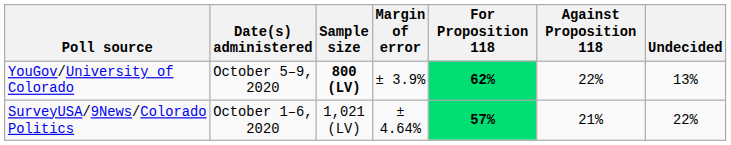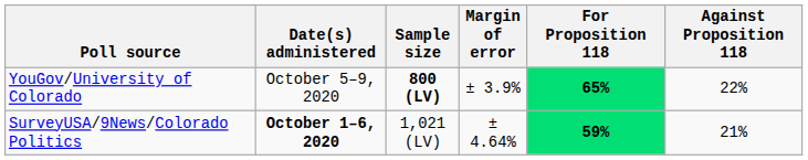- column: Undecided | 13% | 22%
YouGov/University of Colorado | For Proposition 118: 62% -> 65%
SurveyUSA/9News/Colorado Politics | Date(s) administered: normal -> bold
SurveyUSA/9News/Colorado Politics | For Proposition 118: 57% -> 59%
